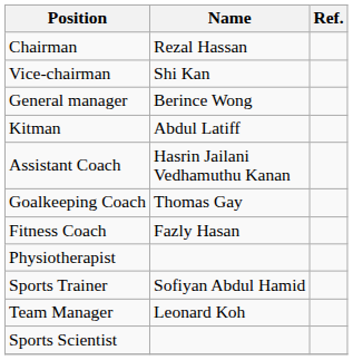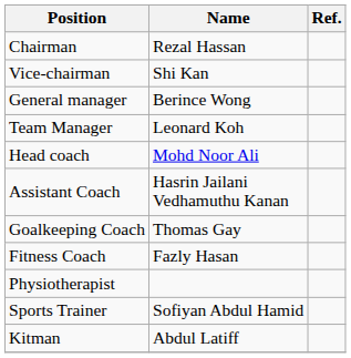rows swapped: Team Manager <-> Kitman
+ row: Head coach | Mohd Noor Ali
- row: Sports Scientist
